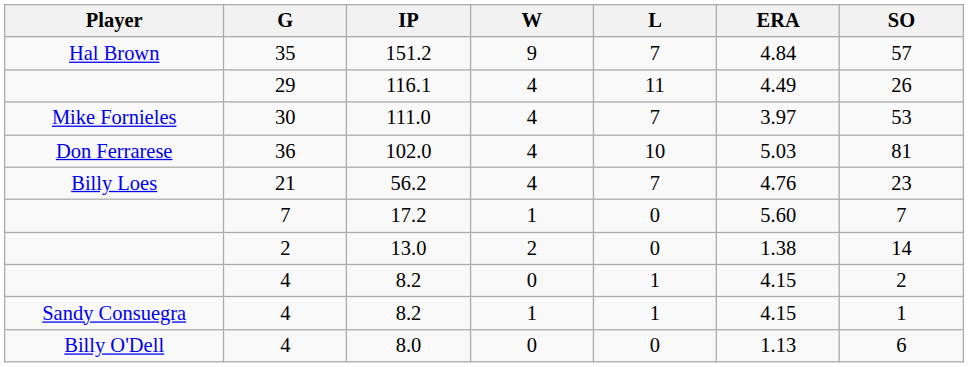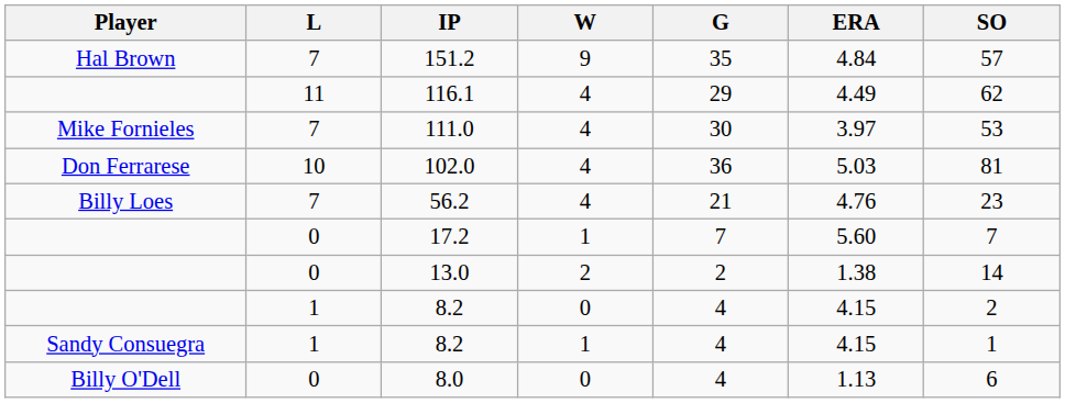columns swapped: G <-> L
116.1 | SO: 26 -> 62
